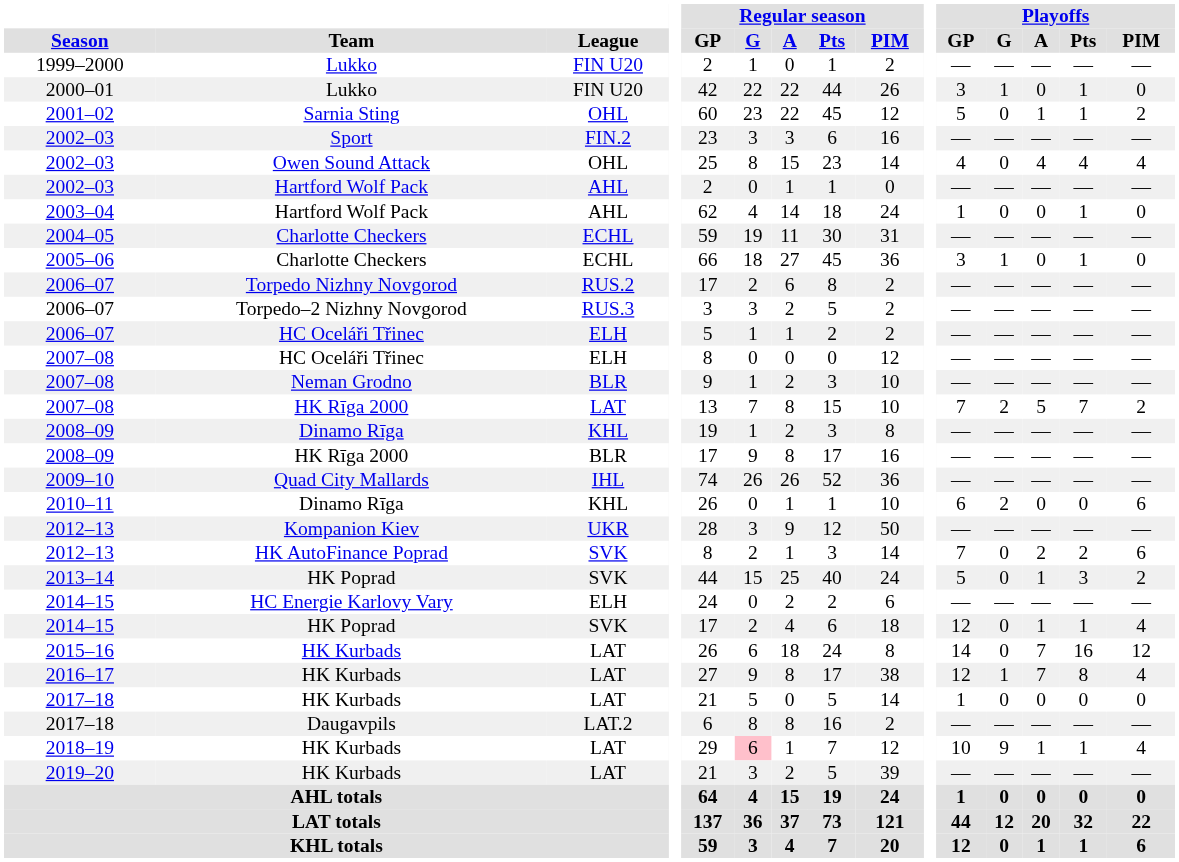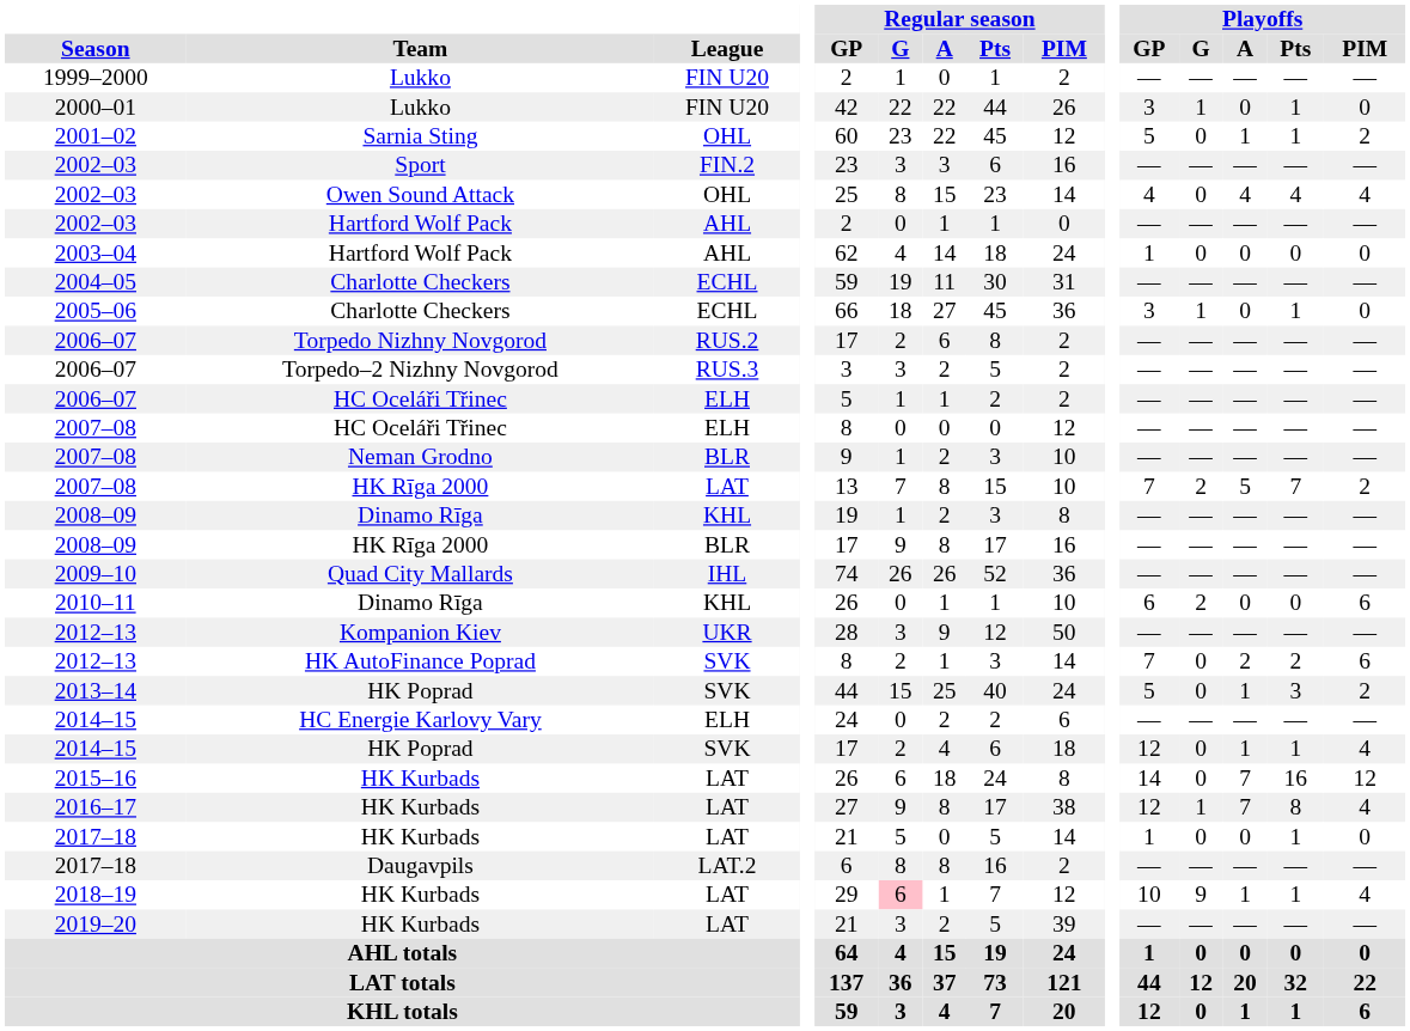2003–04 | Playoffs / Pts: 1 -> 0
2017–18 / HK Kurbads | Playoffs / Pts: 0 -> 1
